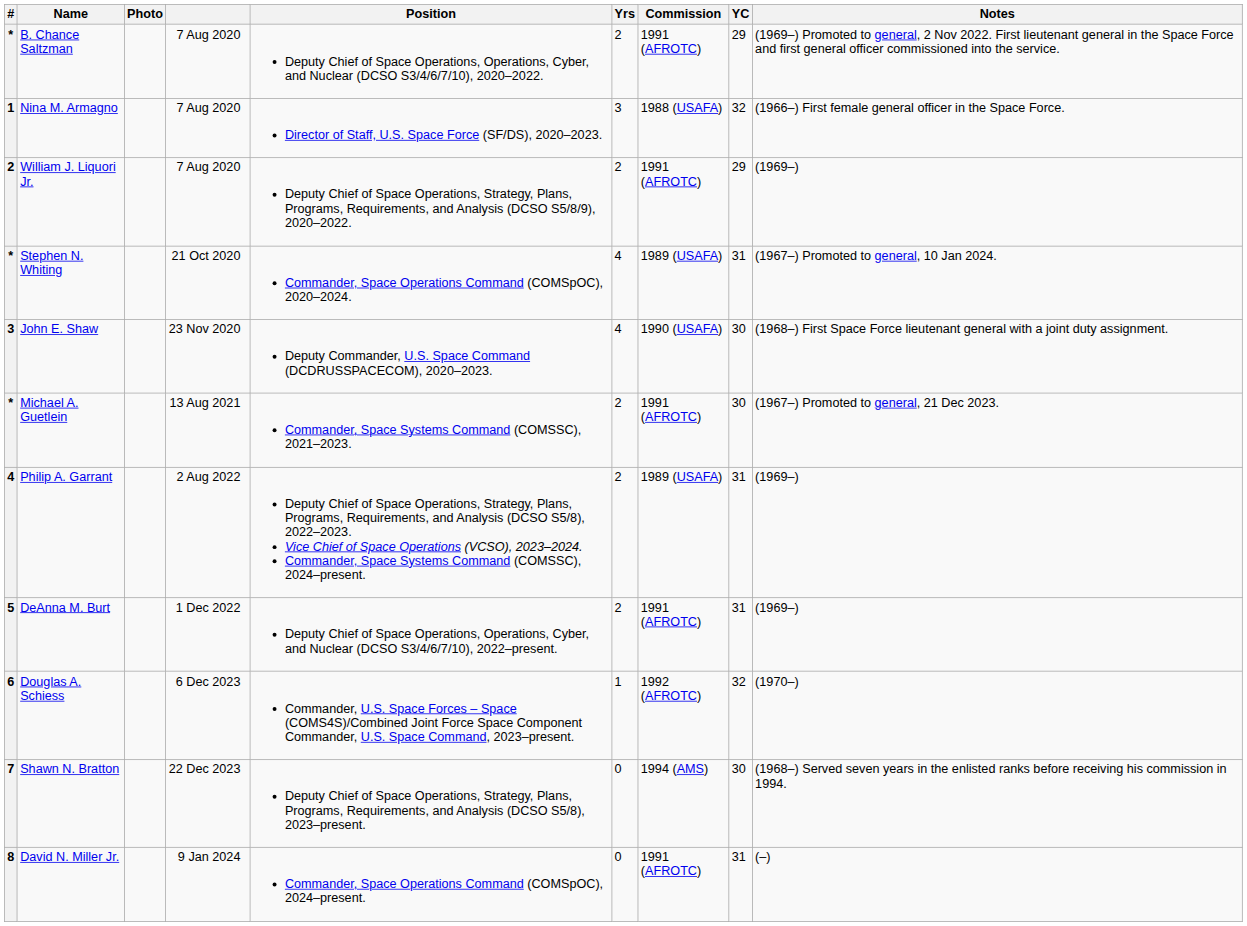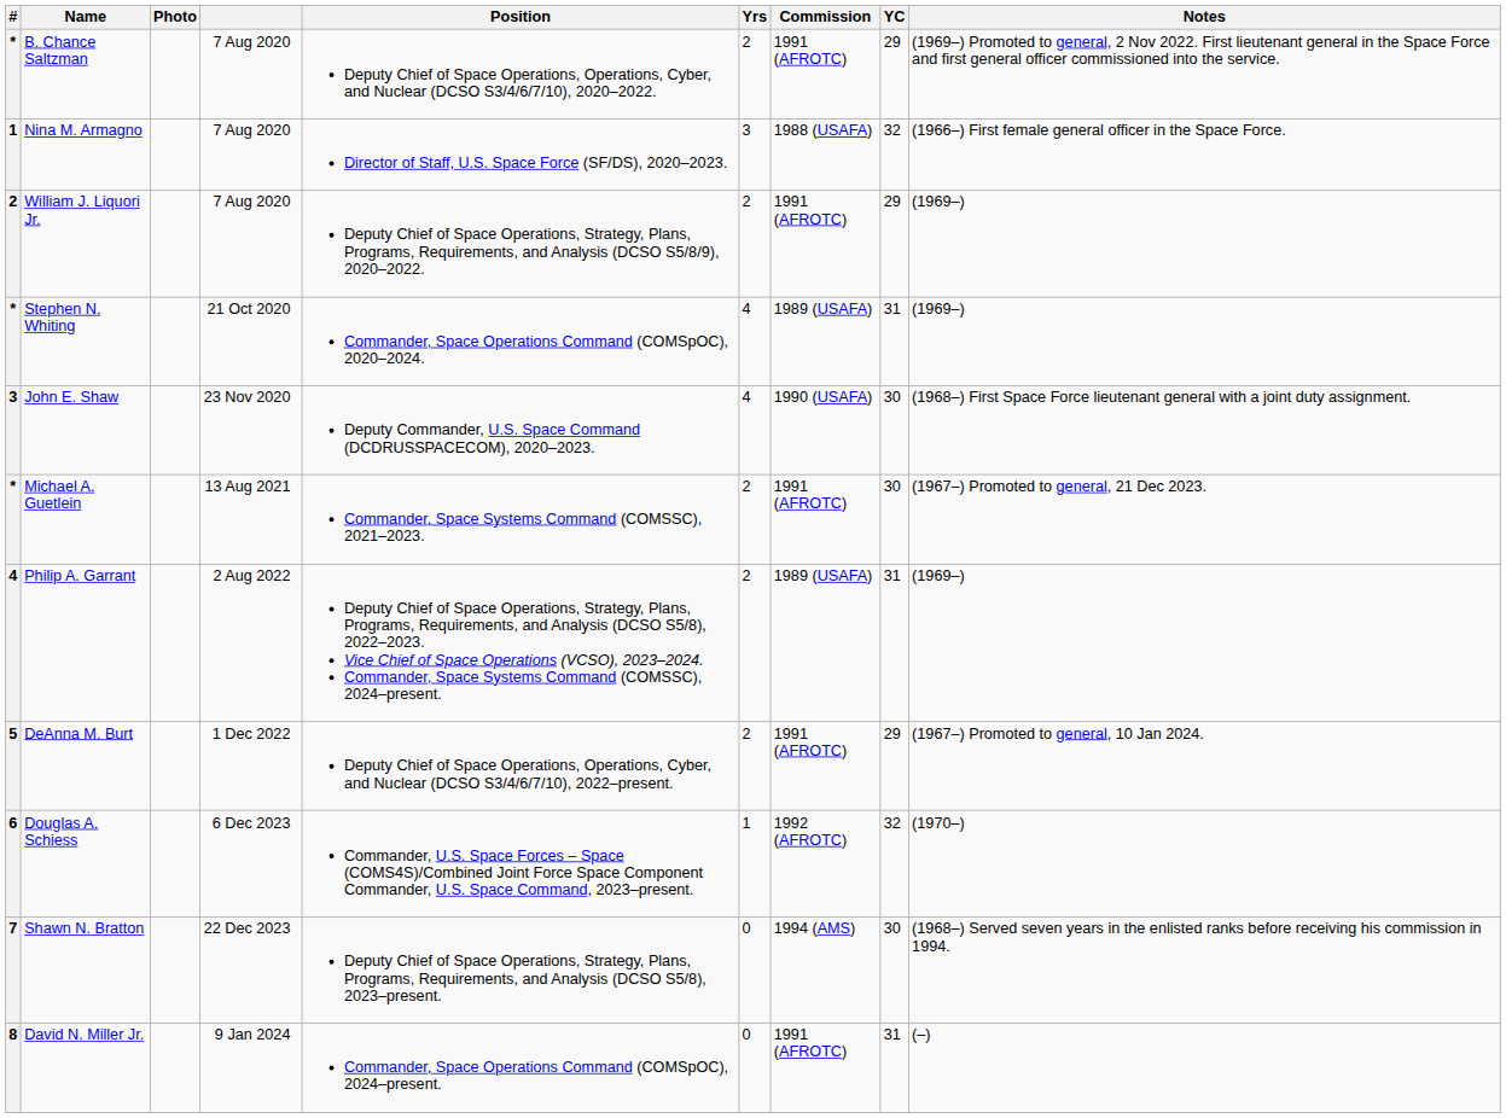Stephen N. Whiting | Notes: (1967–) Promoted to general, 10 Jan 2024. -> (1969–)
DeAnna M. Burt | YC: 31 -> 29
DeAnna M. Burt | Notes: (1969–) -> (1967–) Promoted to general, 10 Jan 2024.
